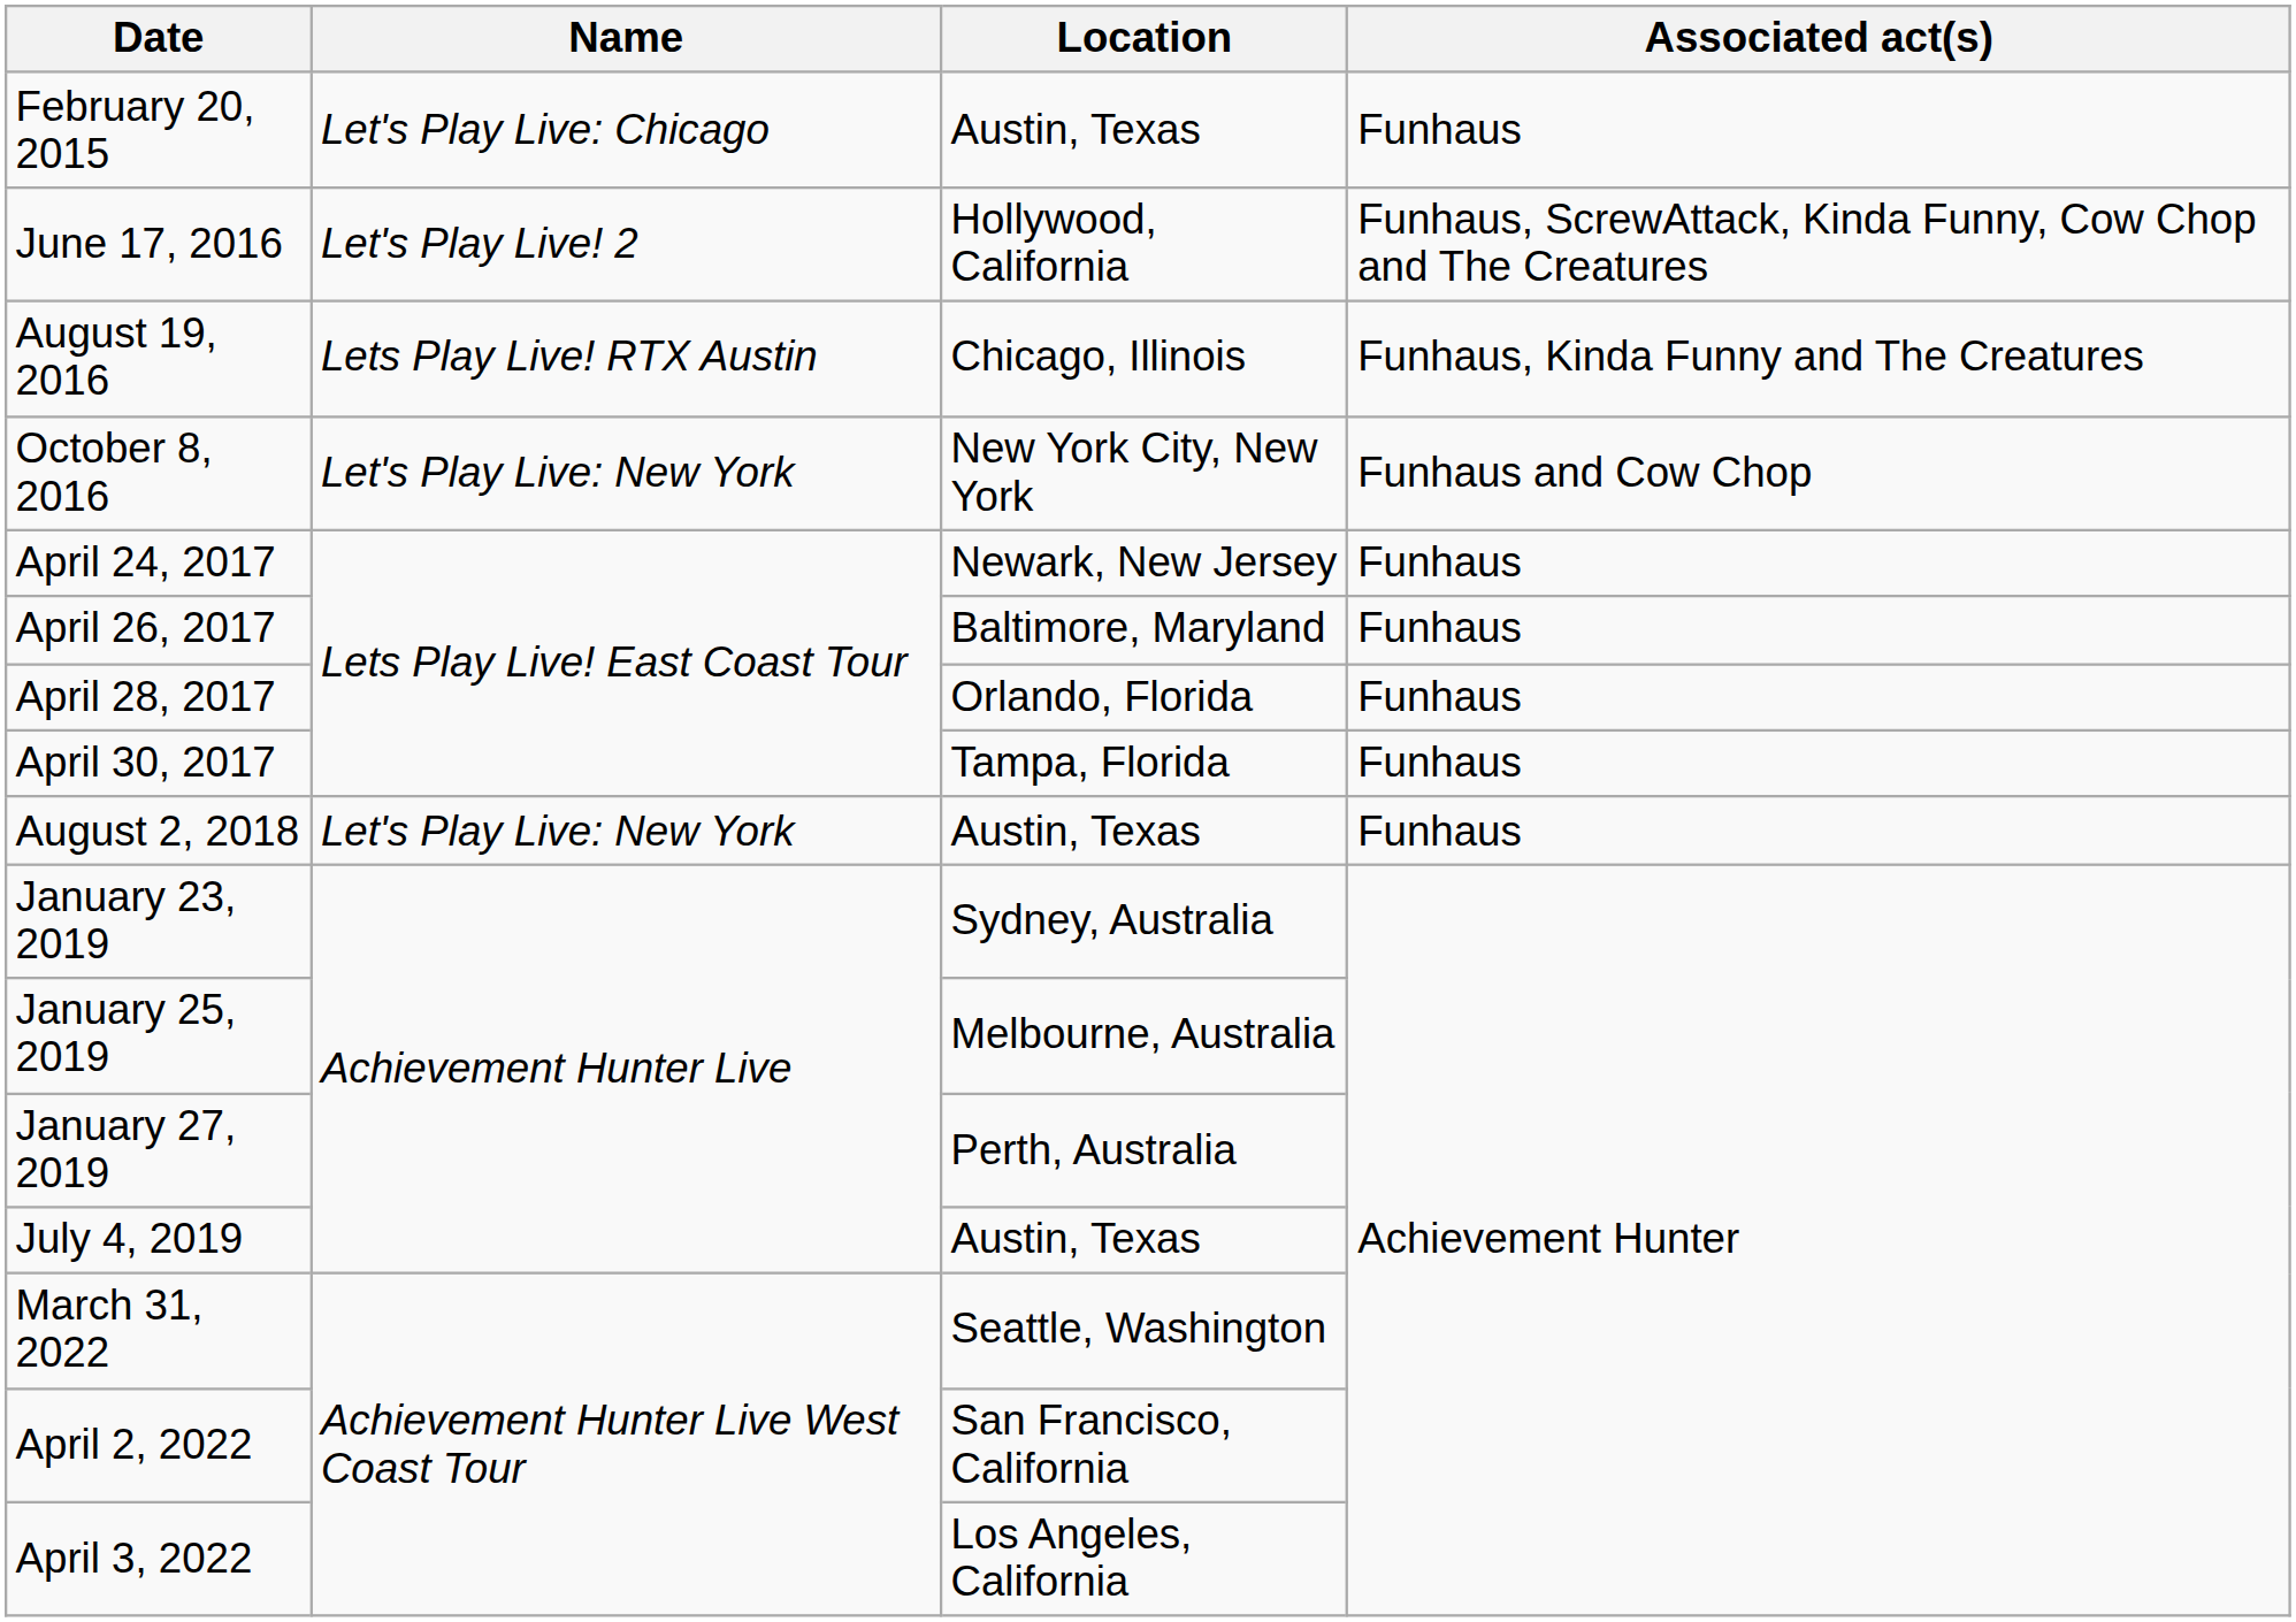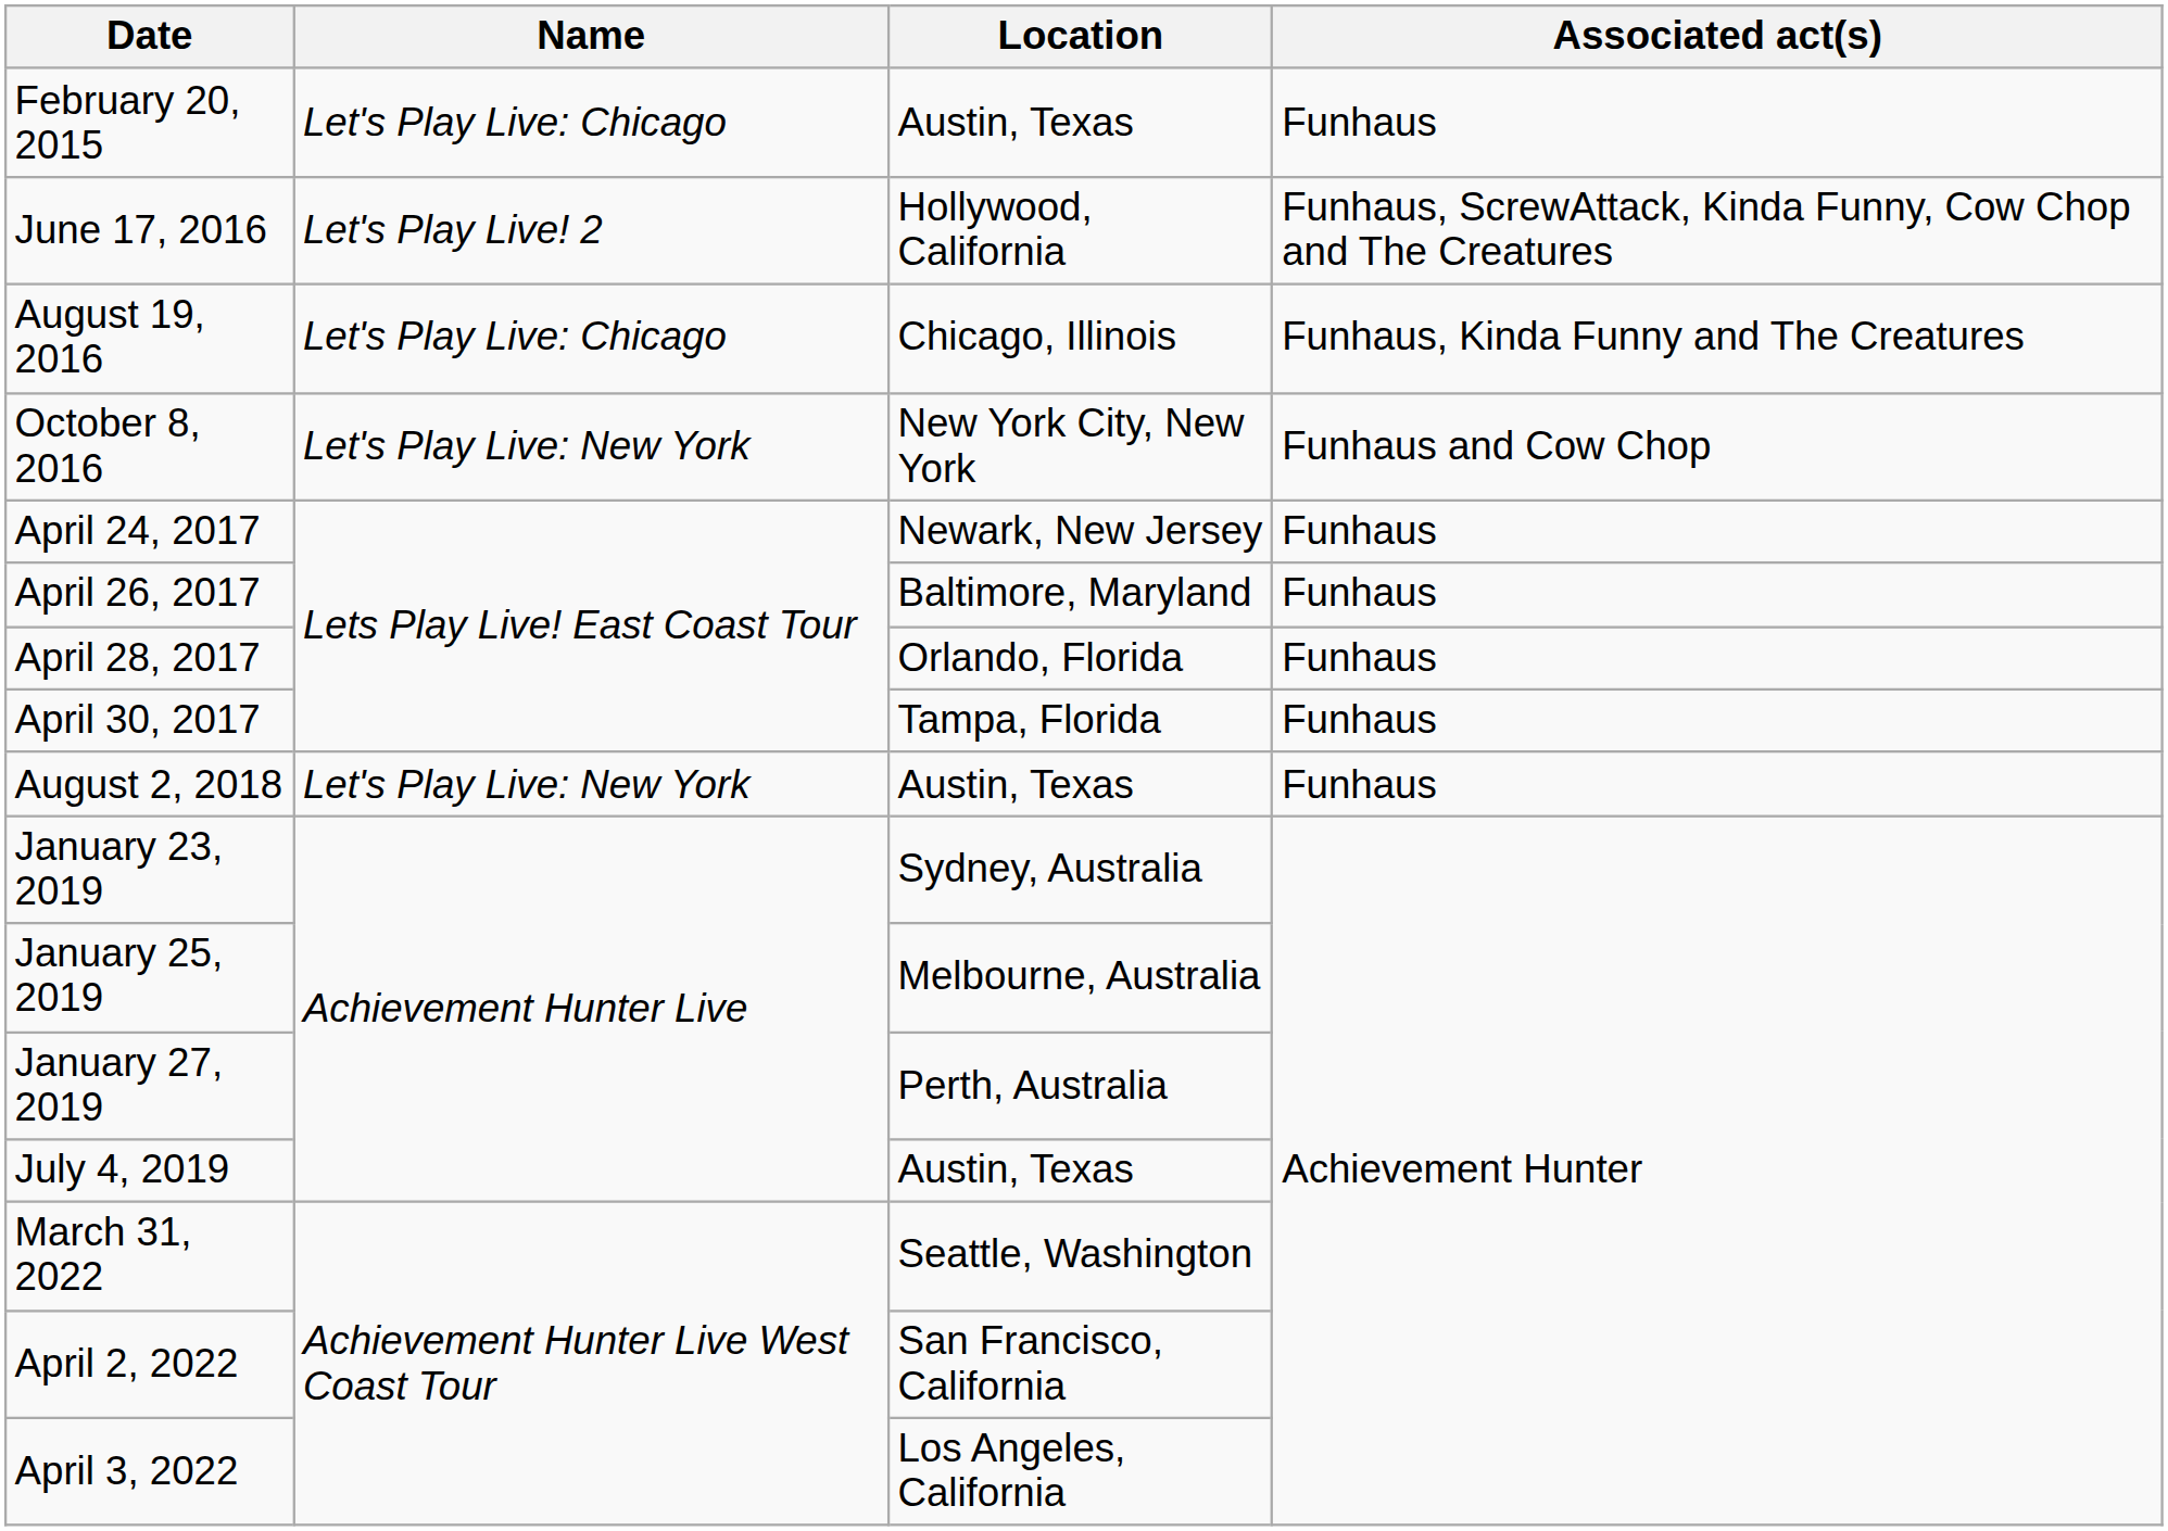August 19, 2016 | Name: Lets Play Live! RTX Austin -> Let's Play Live: Chicago
